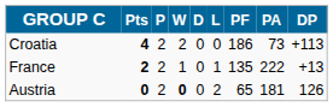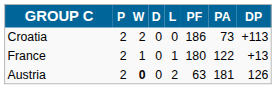- column: Pts | 4 | 2 | 0
France | PF: 135 -> 180
France | PA: 222 -> 122
Austria | PF: 65 -> 63
